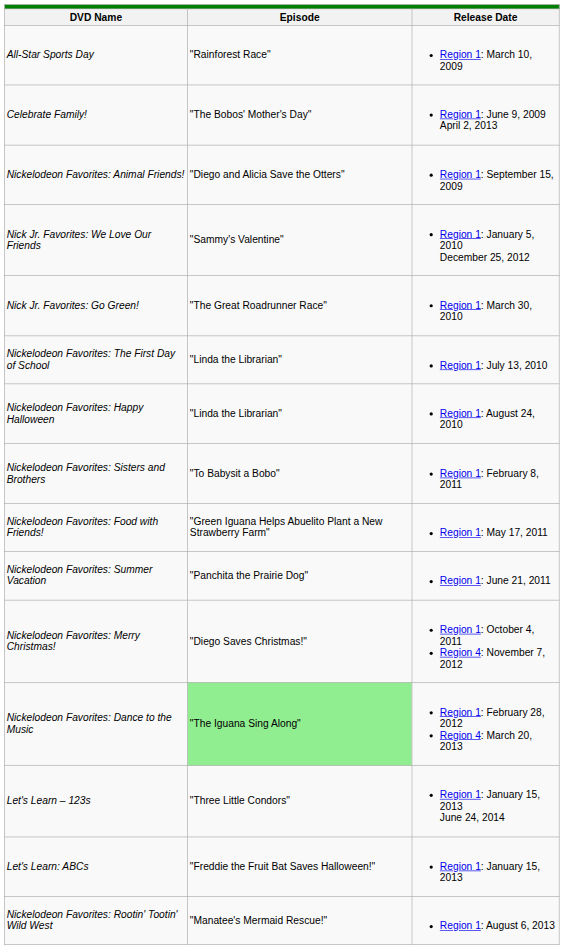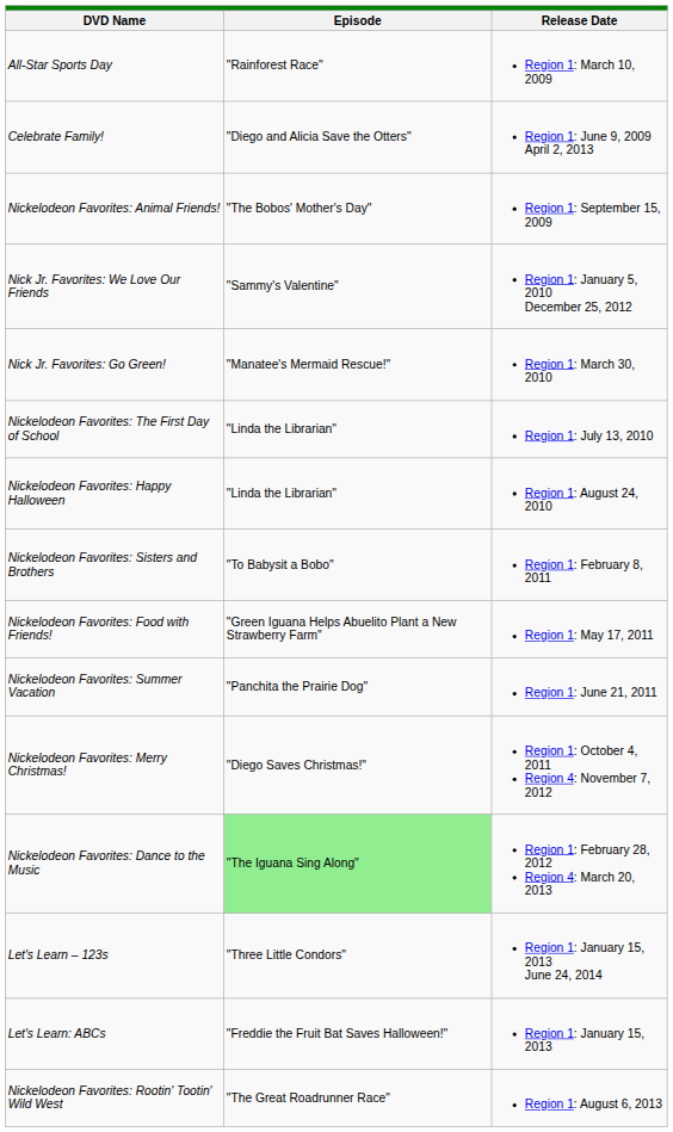Celebrate Family! | column 2: "The Bobos' Mother's Day" -> "Diego and Alicia Save the Otters"
Nickelodeon Favorites: Animal Friends! | column 2: "Diego and Alicia Save the Otters" -> "The Bobos' Mother's Day"
Nick Jr. Favorites: Go Green! | column 2: "The Great Roadrunner Race" -> "Manatee's Mermaid Rescue!"
Nickelodeon Favorites: Rootin' Tootin' Wild West | column 2: "Manatee's Mermaid Rescue!" -> "The Great Roadrunner Race"
